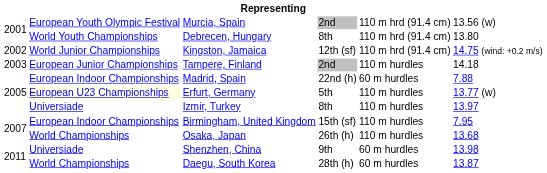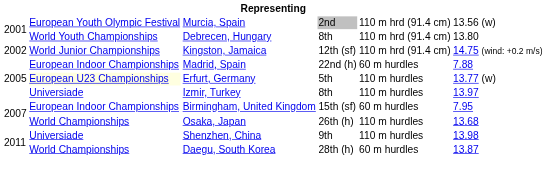- row: 2003 | European Junior Championships | Tampere, Finland | 2nd | 110 m hurdles | 14.18
Birmingham, United Kingdom | column 5: 110 m hurdles -> 60 m hurdles
Shenzhen, China | column 5: 60 m hurdles -> 110 m hurdles
